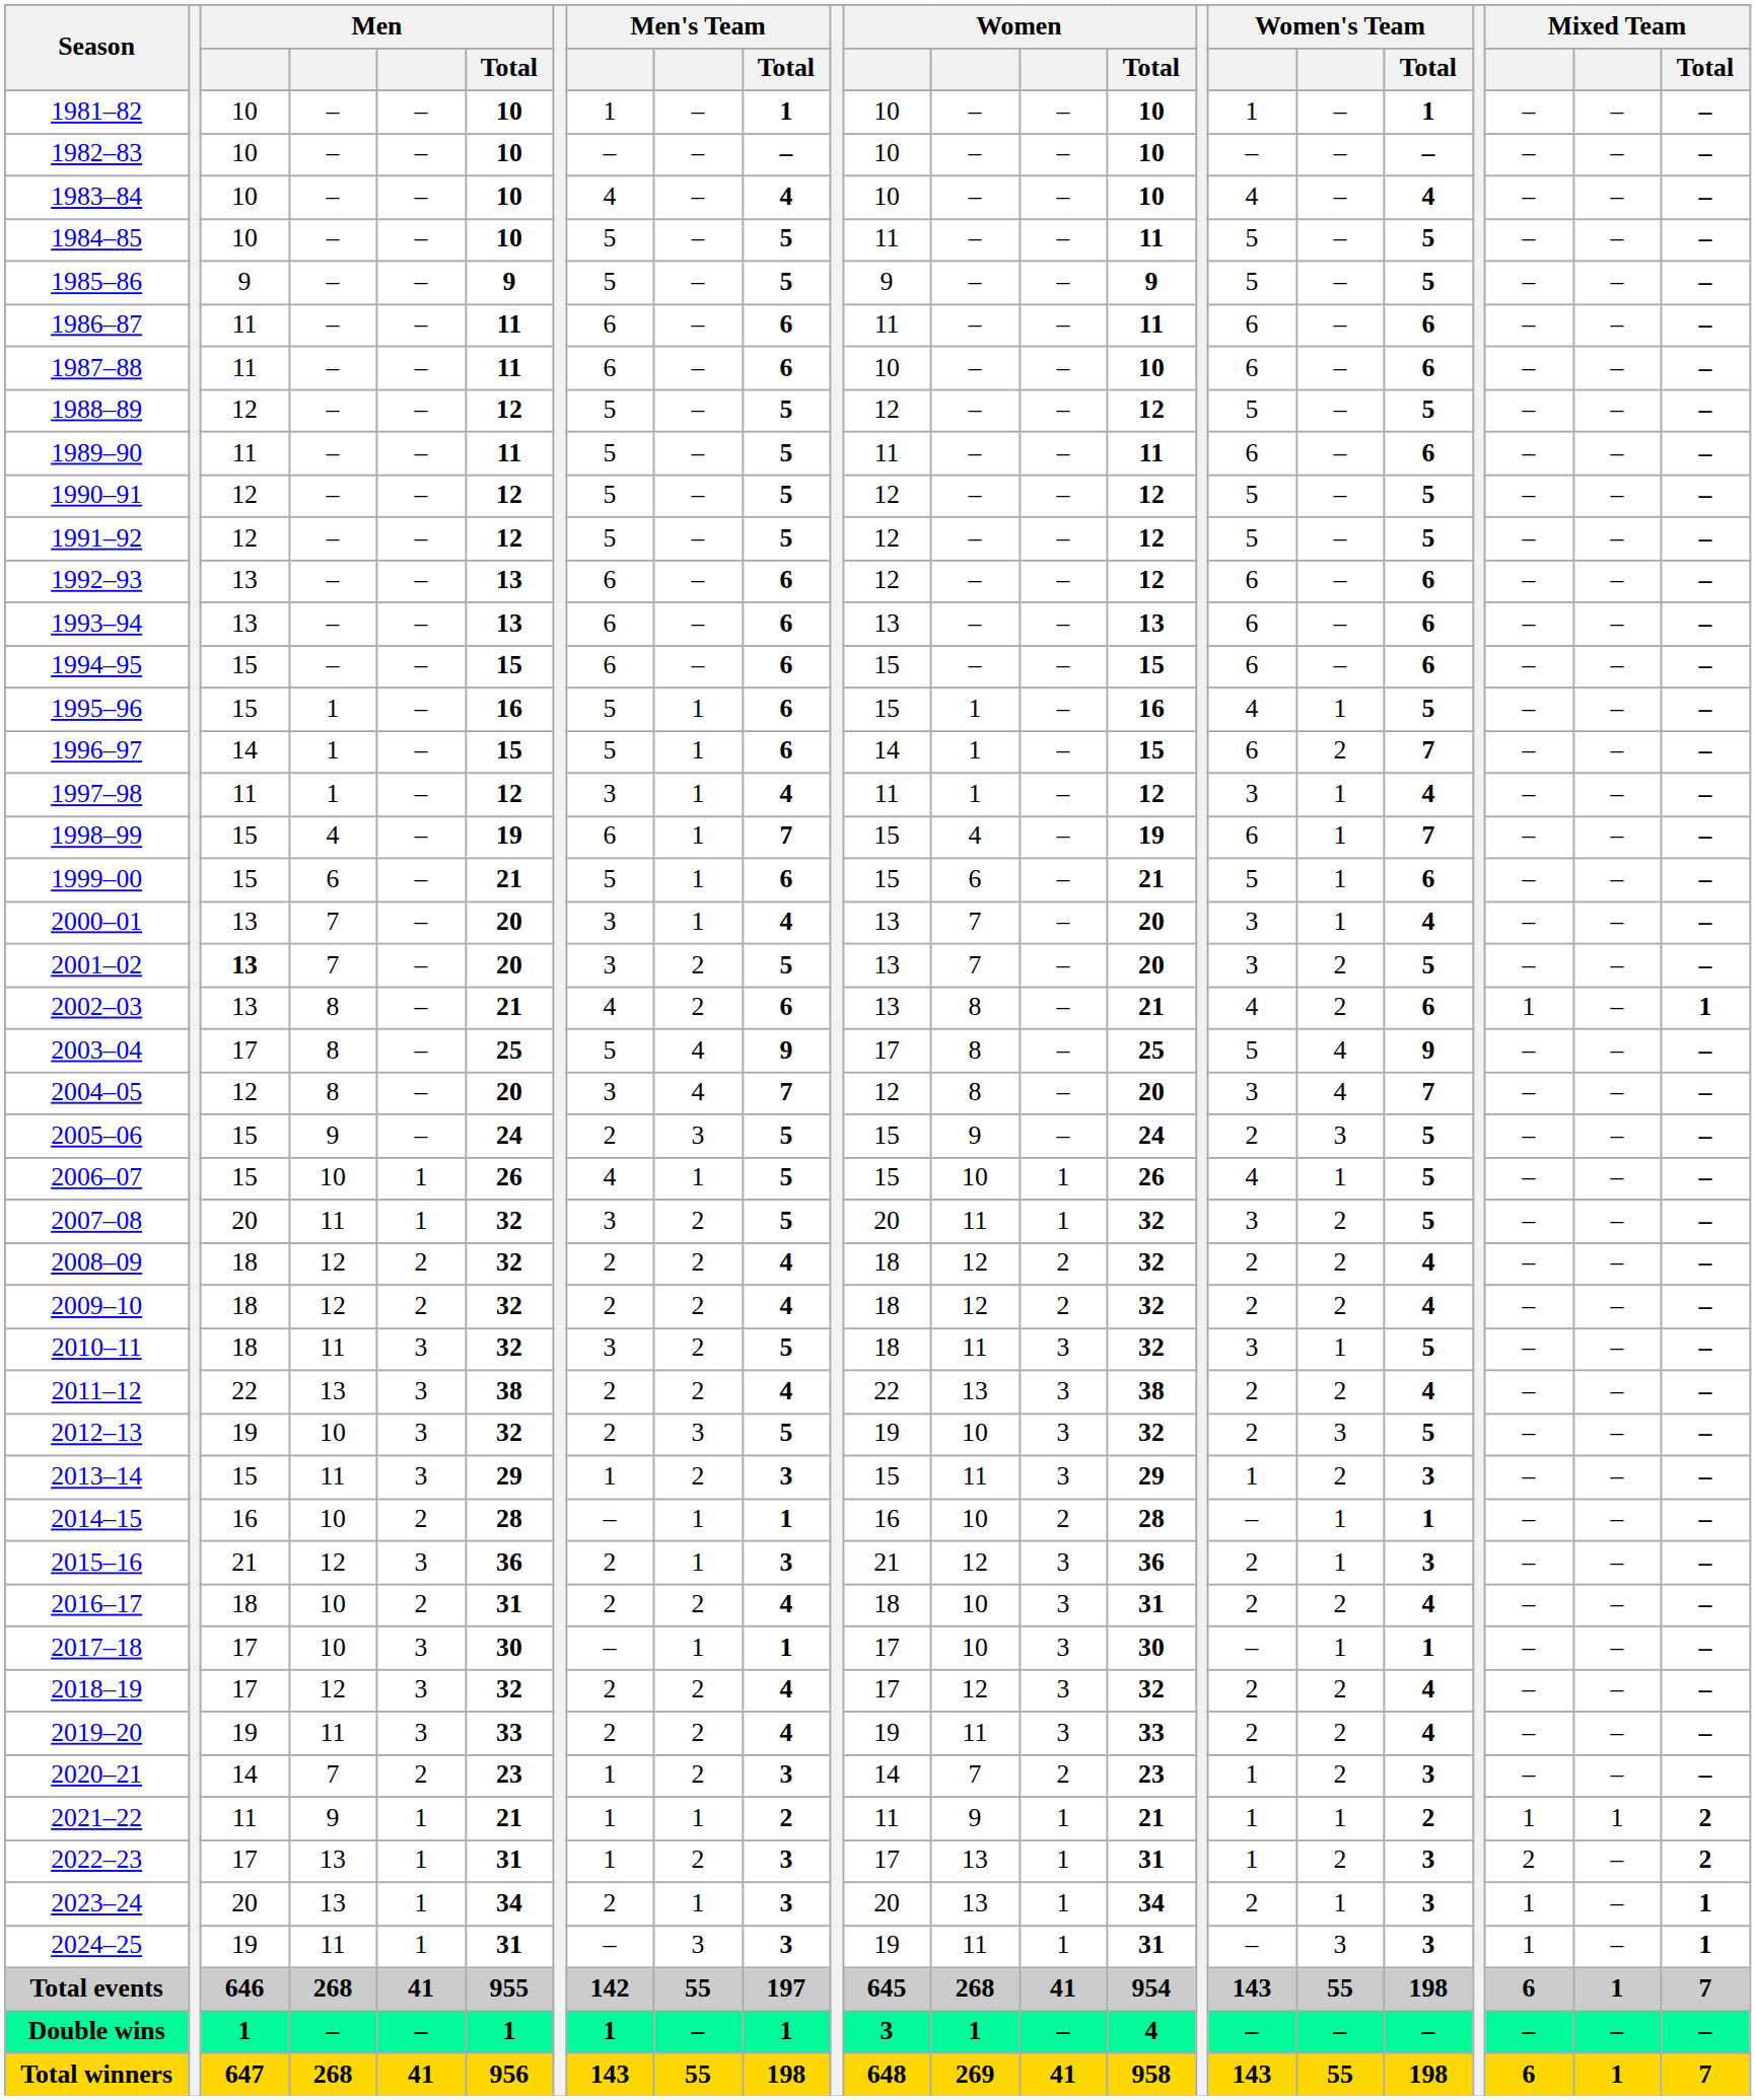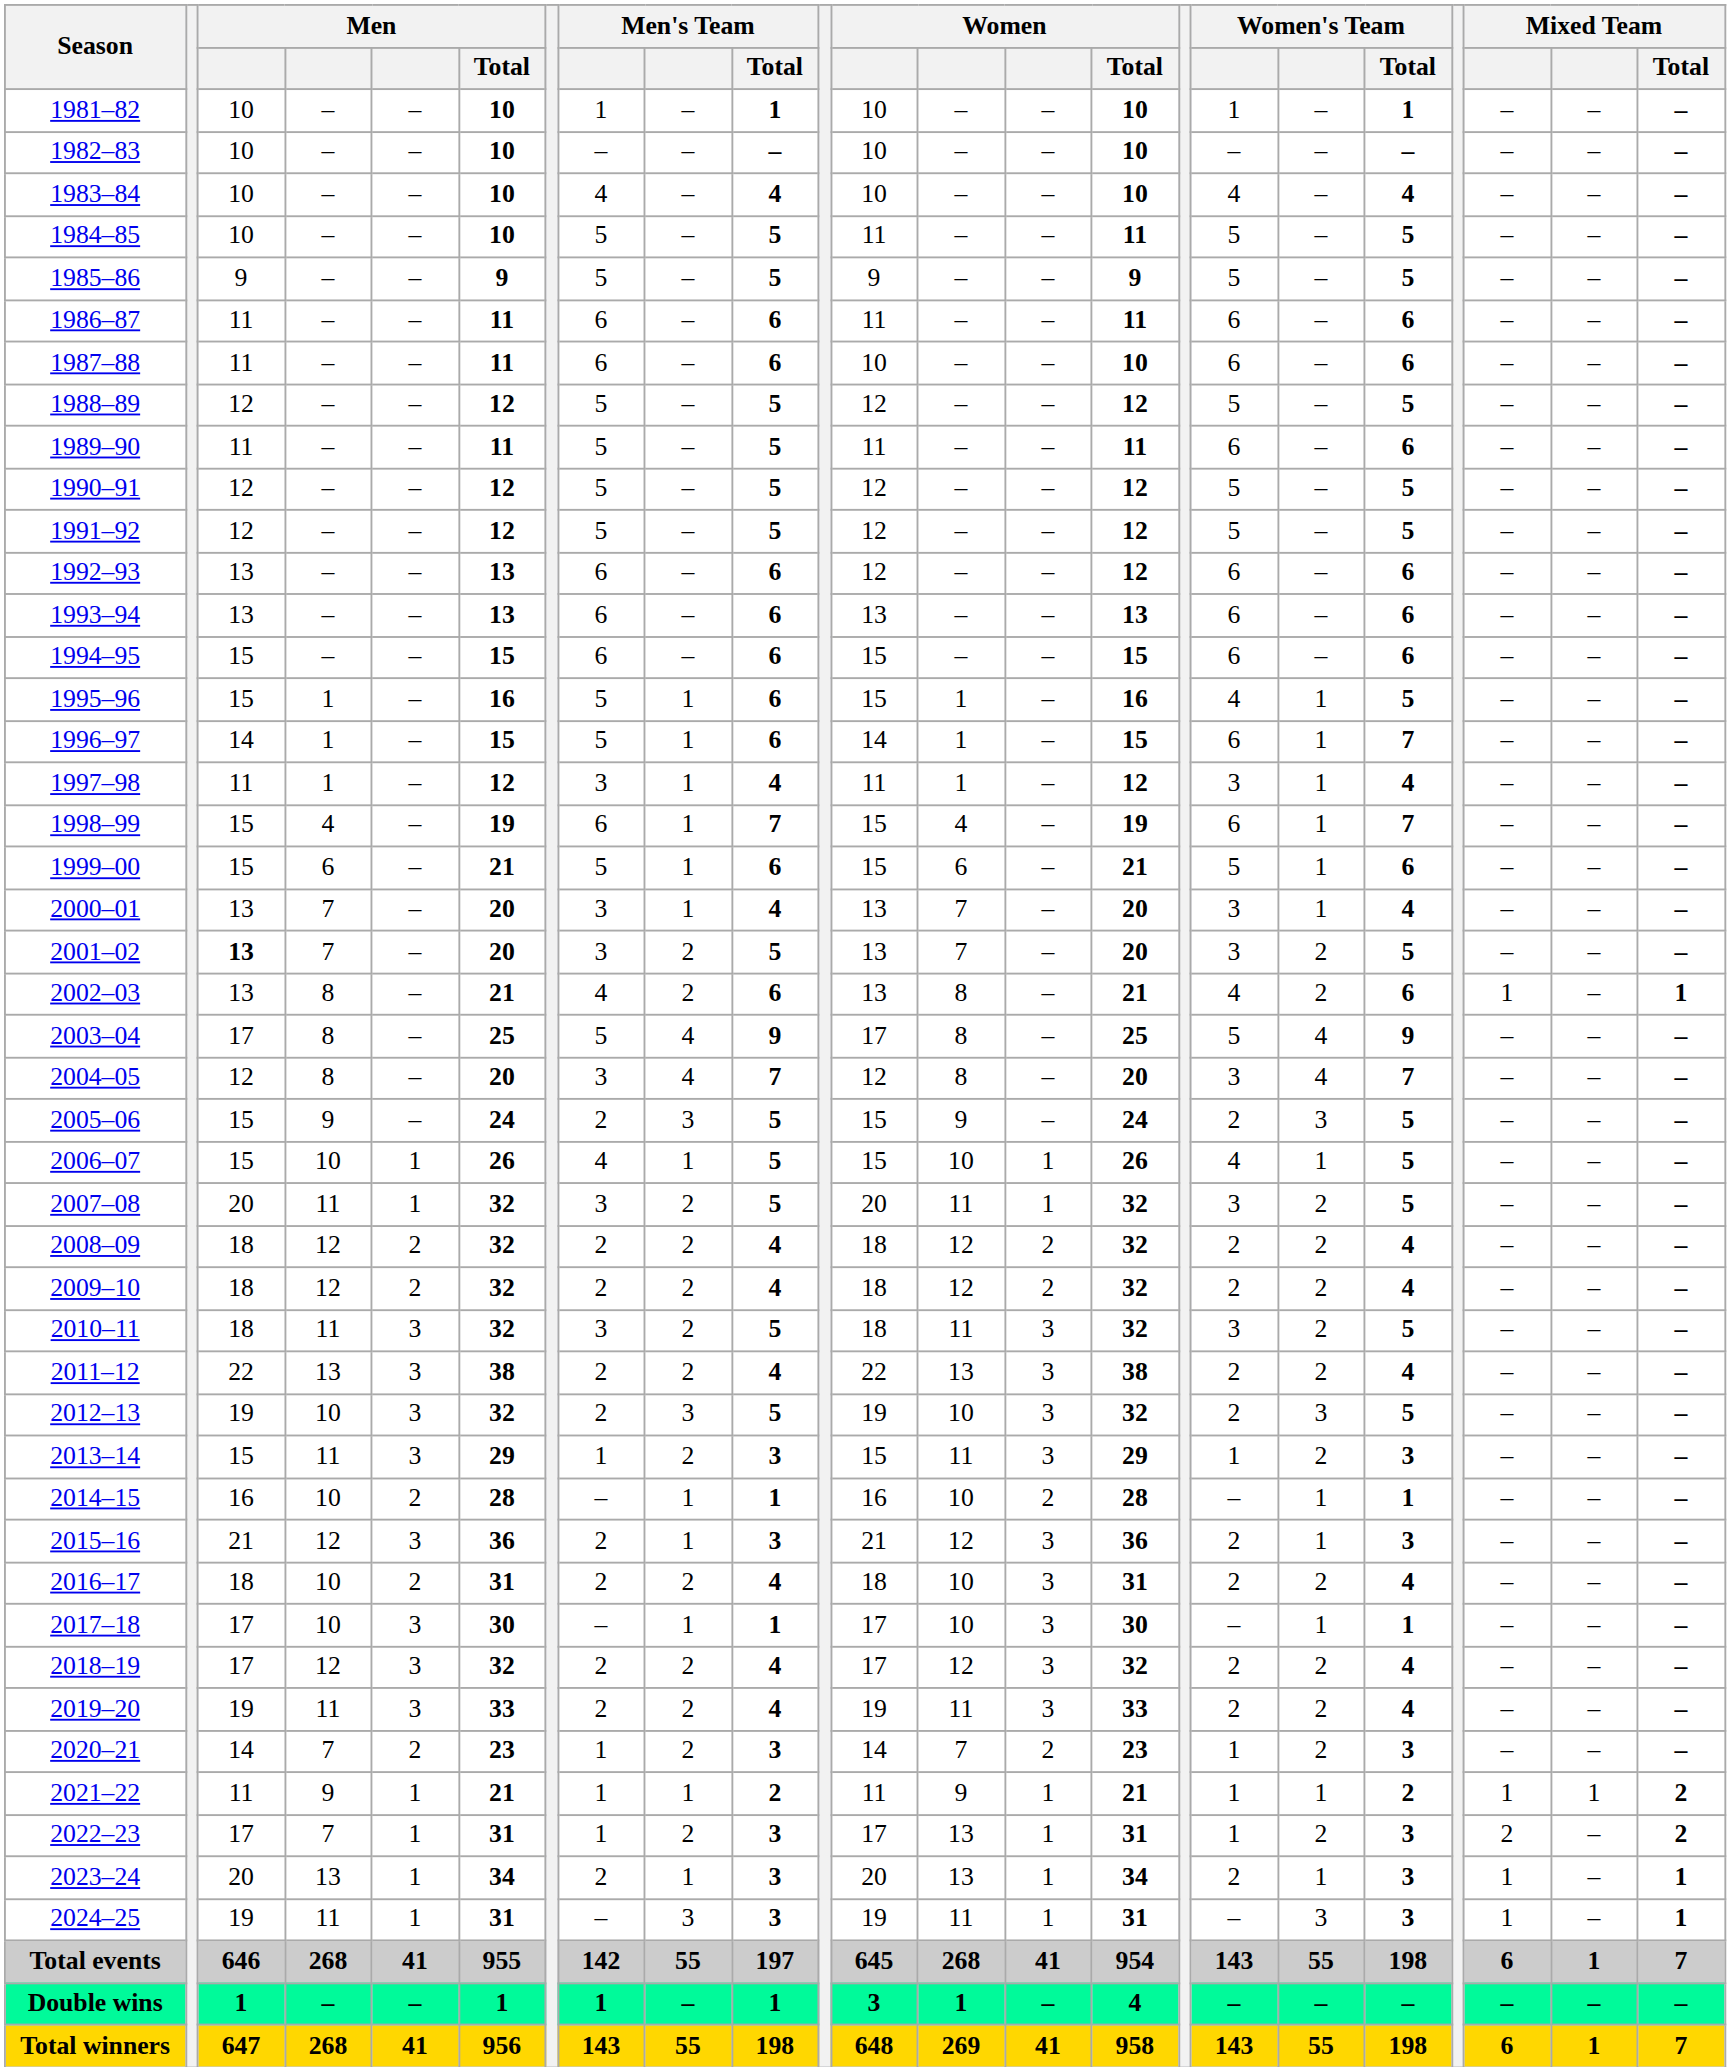1996–97 | column 18: 2 -> 1
2010–11 | column 18: 1 -> 2
2022–23 | column 4: 13 -> 7
